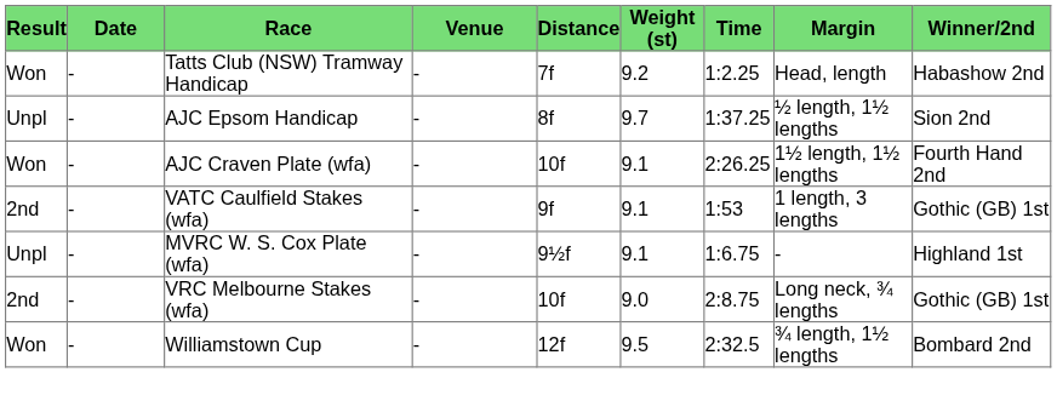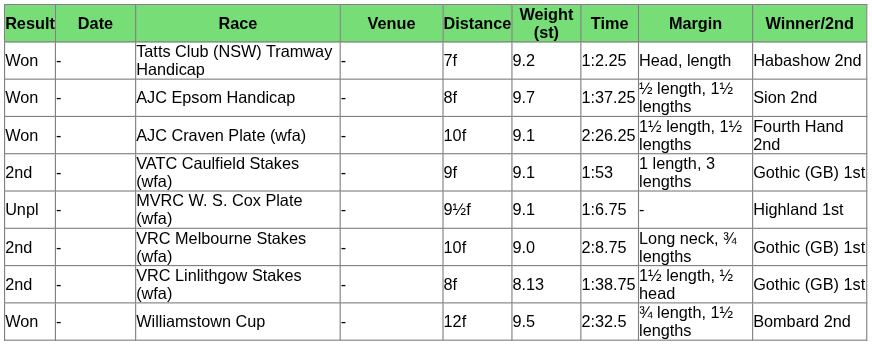AJC Epsom Handicap | Result: Unpl -> Won
+ row: 2nd | - | VRC Linlithgow Stakes (wfa) | - | 8f | 8.13 | 1:38.75 | 1½ length, ½ head | Gothic (GB) 1st
